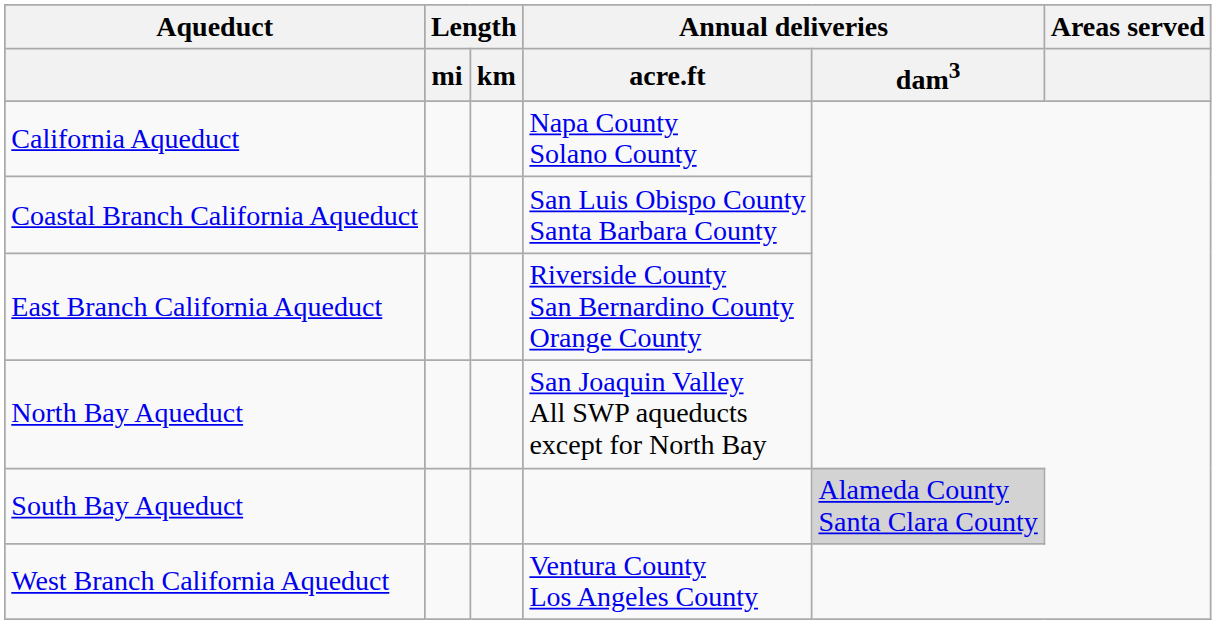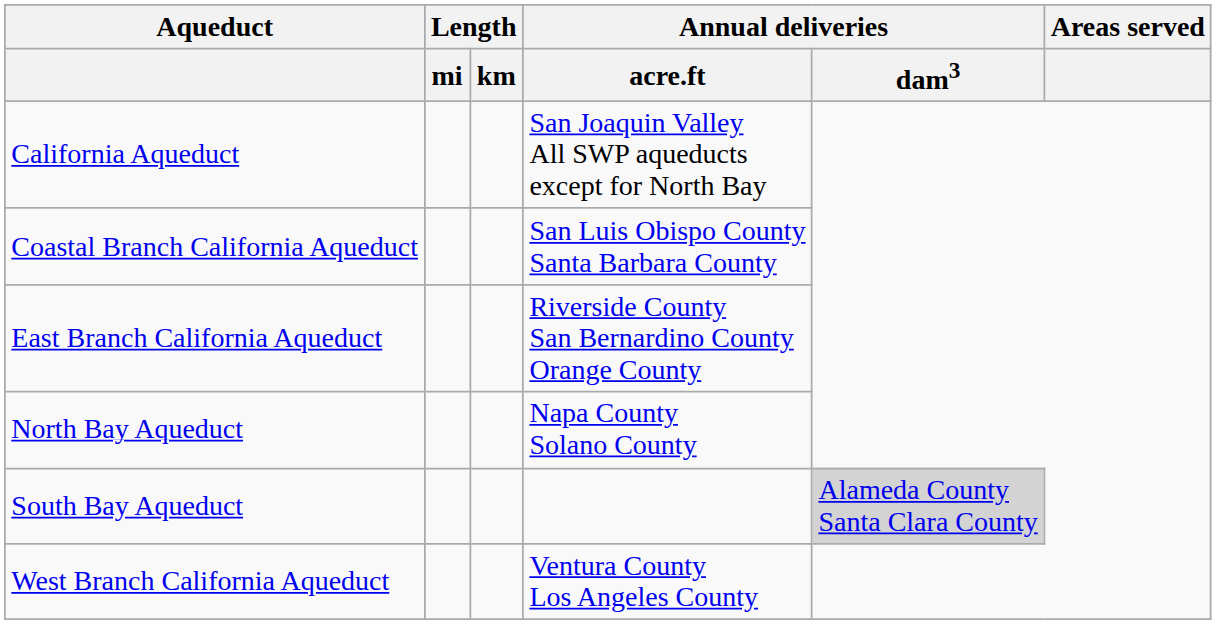California Aqueduct | Annual deliveries / acre.ft: Napa County Solano County -> San Joaquin Valley All SWP aqueducts except for North Bay
North Bay Aqueduct | Annual deliveries / acre.ft: San Joaquin Valley All SWP aqueducts except for North Bay -> Napa County Solano County
